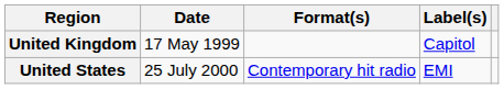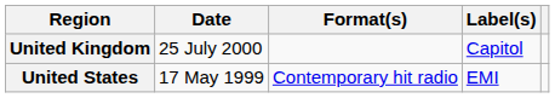United Kingdom | Date: 17 May 1999 -> 25 July 2000
United States | Date: 25 July 2000 -> 17 May 1999
